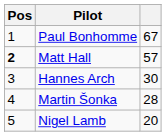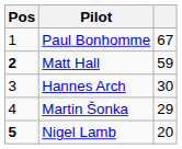Matt Hall | column 3: 57 -> 59
Martin Šonka | column 3: 28 -> 29
Nigel Lamb | Pos: normal -> bold
